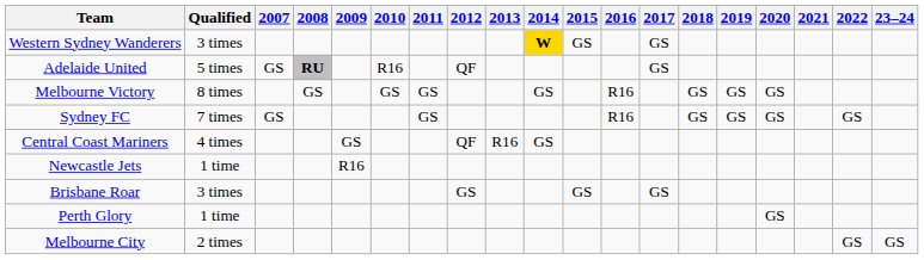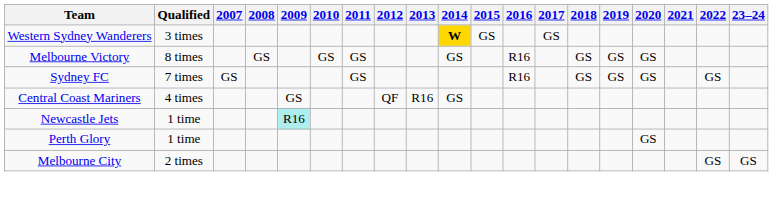- row: Adelaide United | 5 times | GS | RU | R16 | QF | GS
Newcastle Jets | 2009: no background -> paleturquoise background
- row: Brisbane Roar | 3 times | GS | GS | GS
